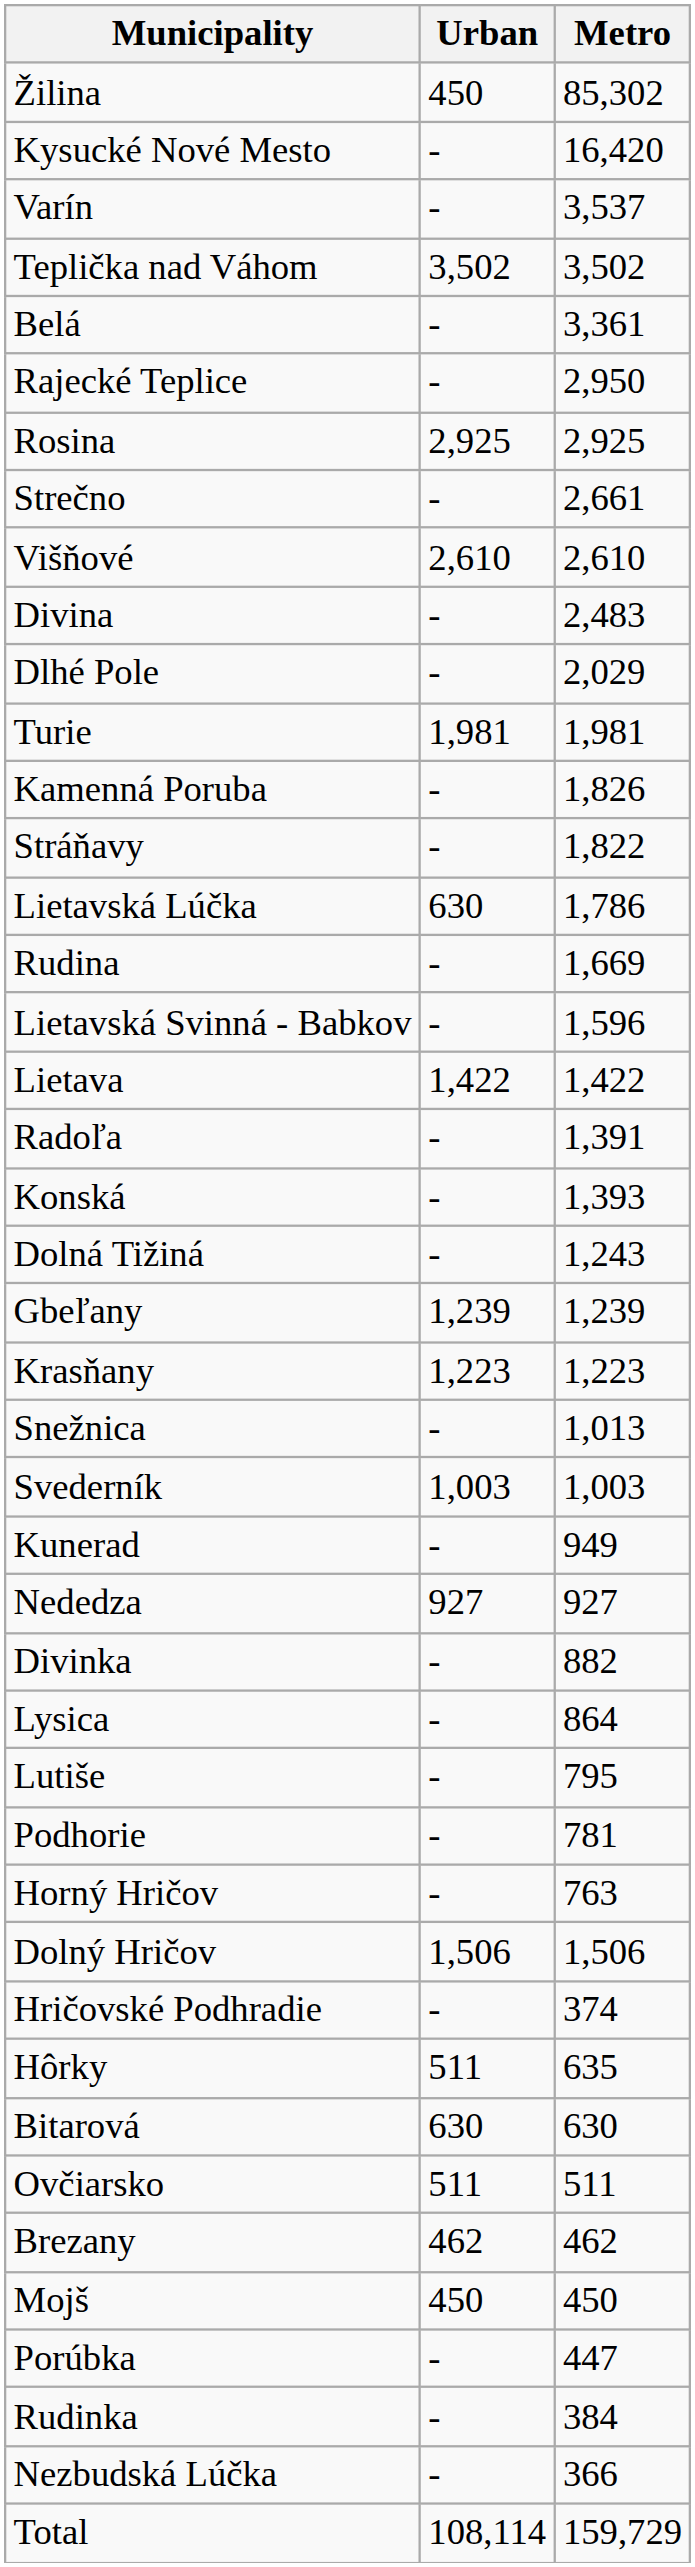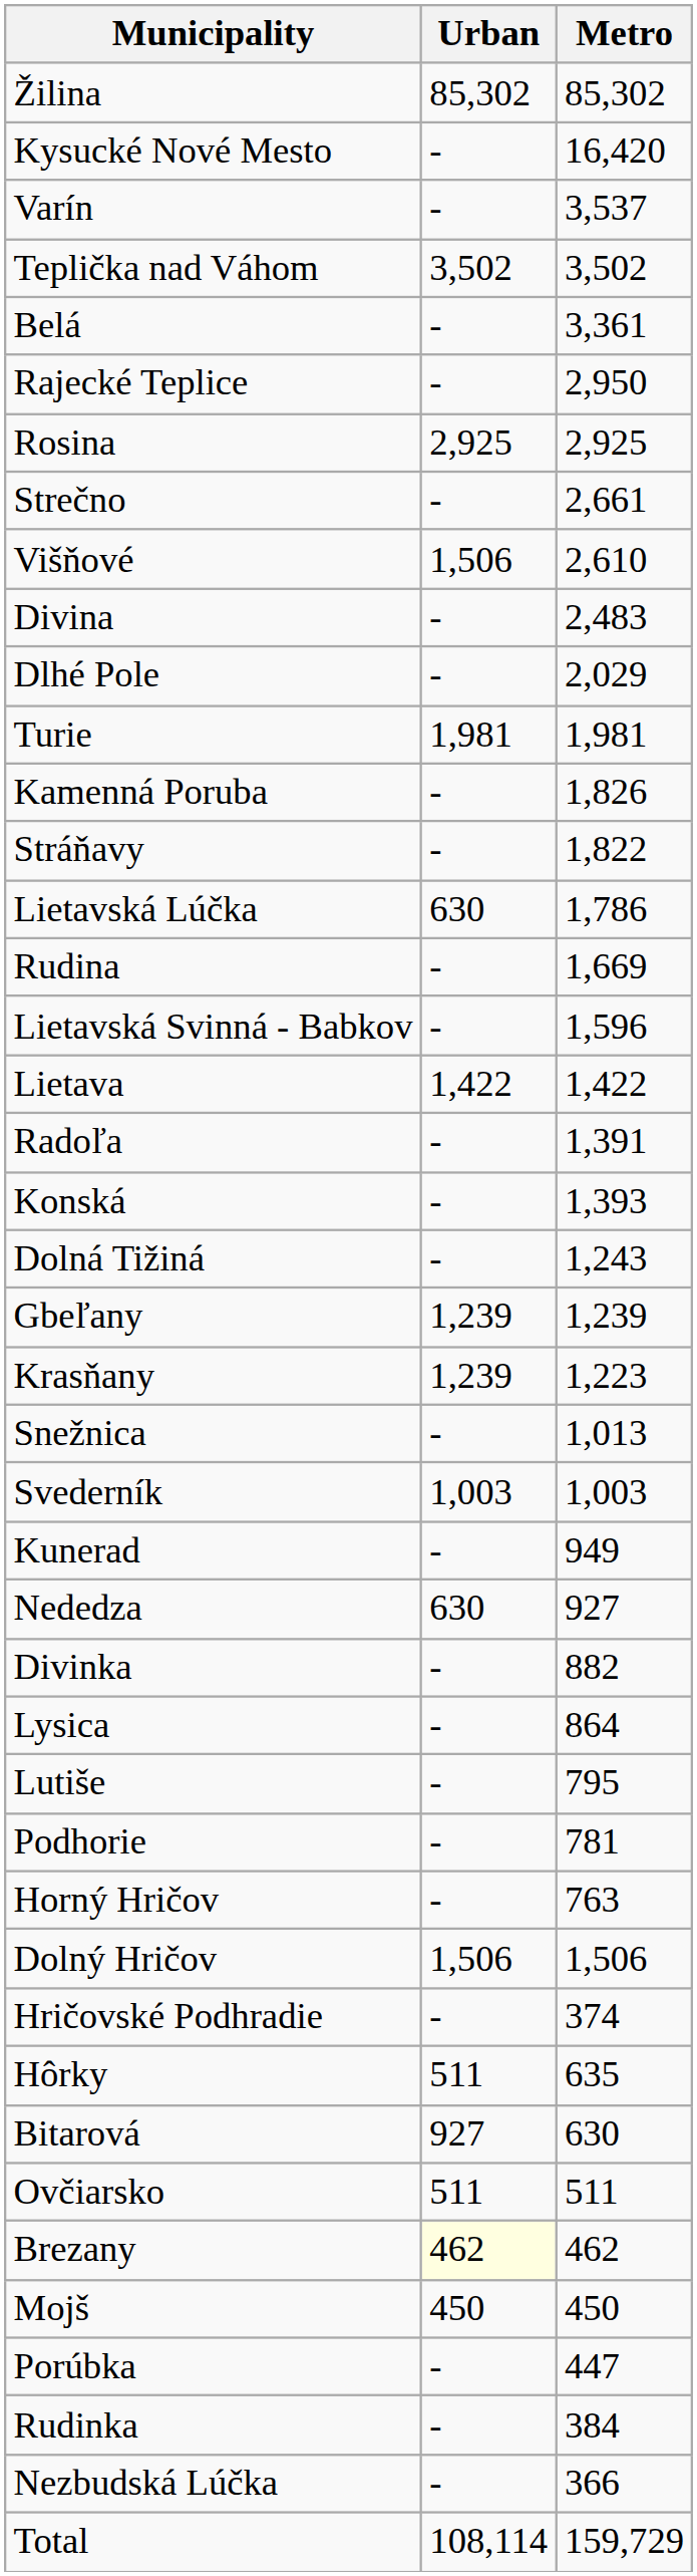Žilina | Urban: 450 -> 85,302
Višňové | Urban: 2,610 -> 1,506
Krasňany | Urban: 1,223 -> 1,239
Nededza | Urban: 927 -> 630
Bitarová | Urban: 630 -> 927
Brezany | Urban: no background -> lightyellow background
